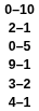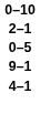- row: 3–2
